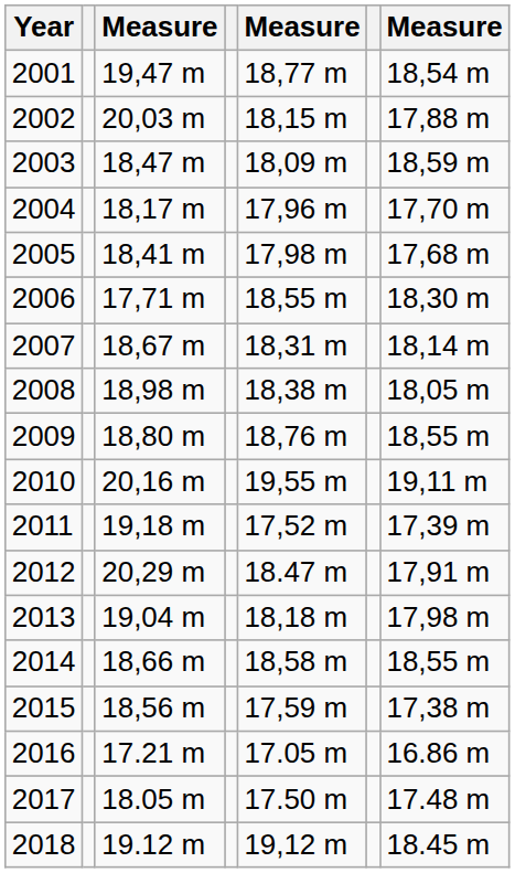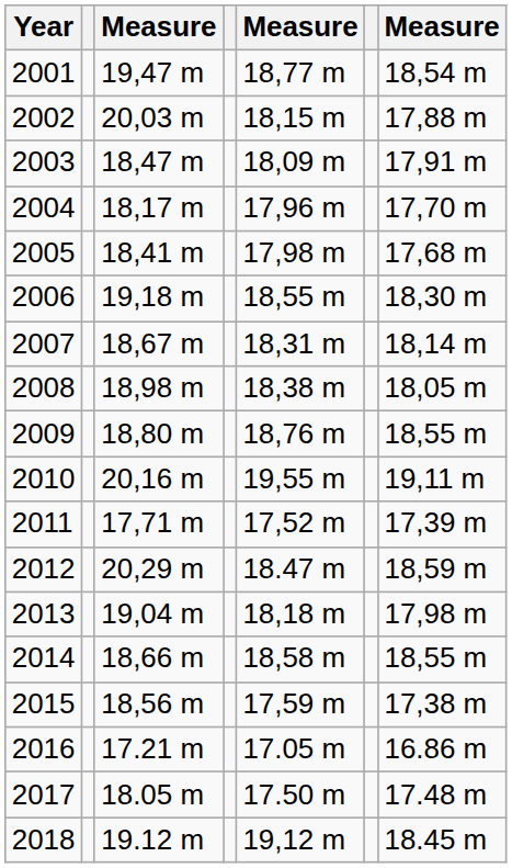2003 | column 7: 18,59 m -> 17,91 m
2006 | column 3: 17,71 m -> 19,18 m
2011 | column 3: 19,18 m -> 17,71 m
2012 | column 7: 17,91 m -> 18,59 m
